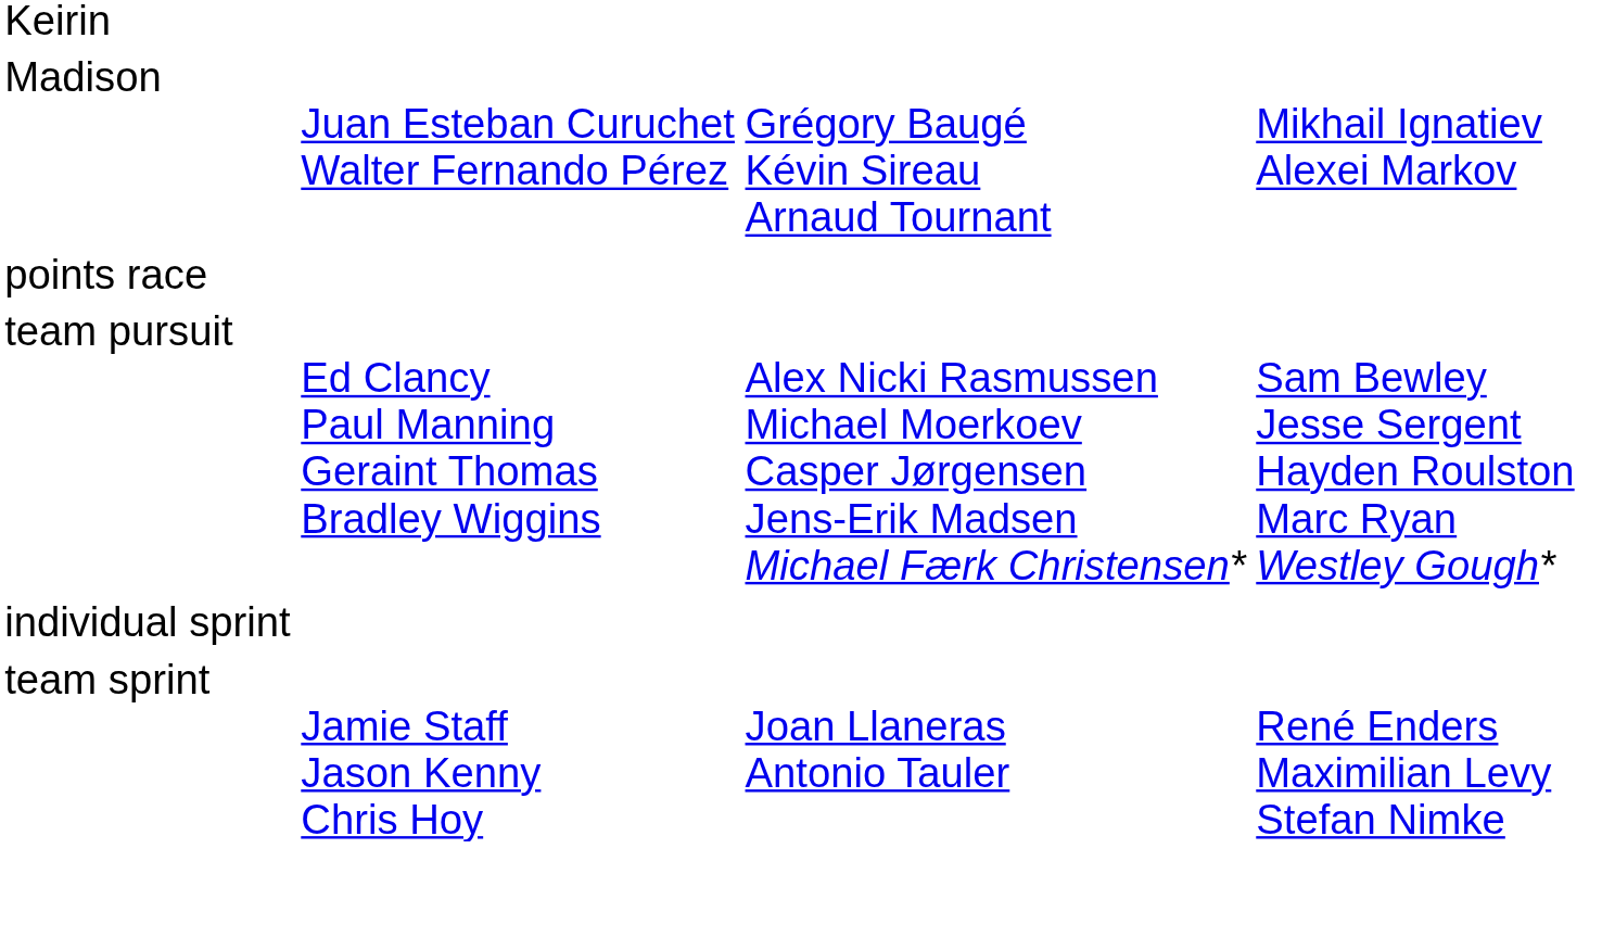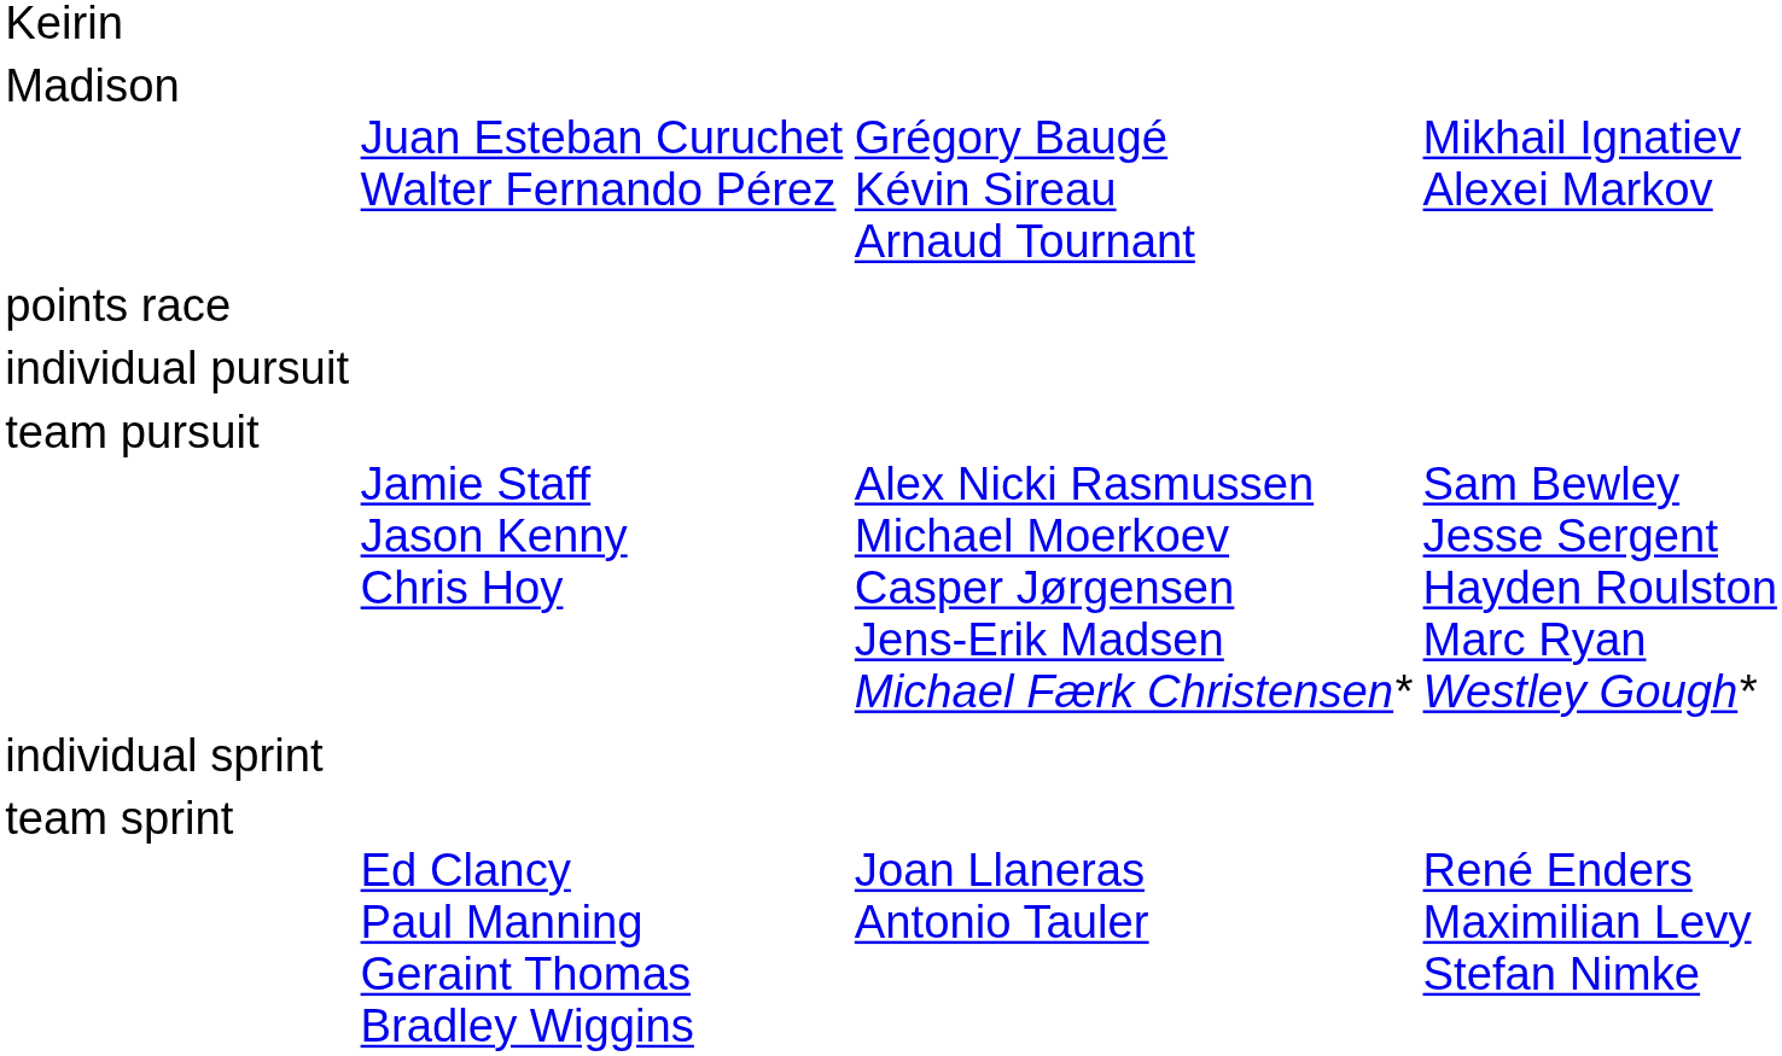+ row: individual pursuit
team pursuit | column 2: Ed Clancy Paul Manning Geraint Thomas Bradley Wiggins -> Jamie Staff Jason Kenny Chris Hoy
team sprint | column 2: Jamie Staff Jason Kenny Chris Hoy -> Ed Clancy Paul Manning Geraint Thomas Bradley Wiggins
